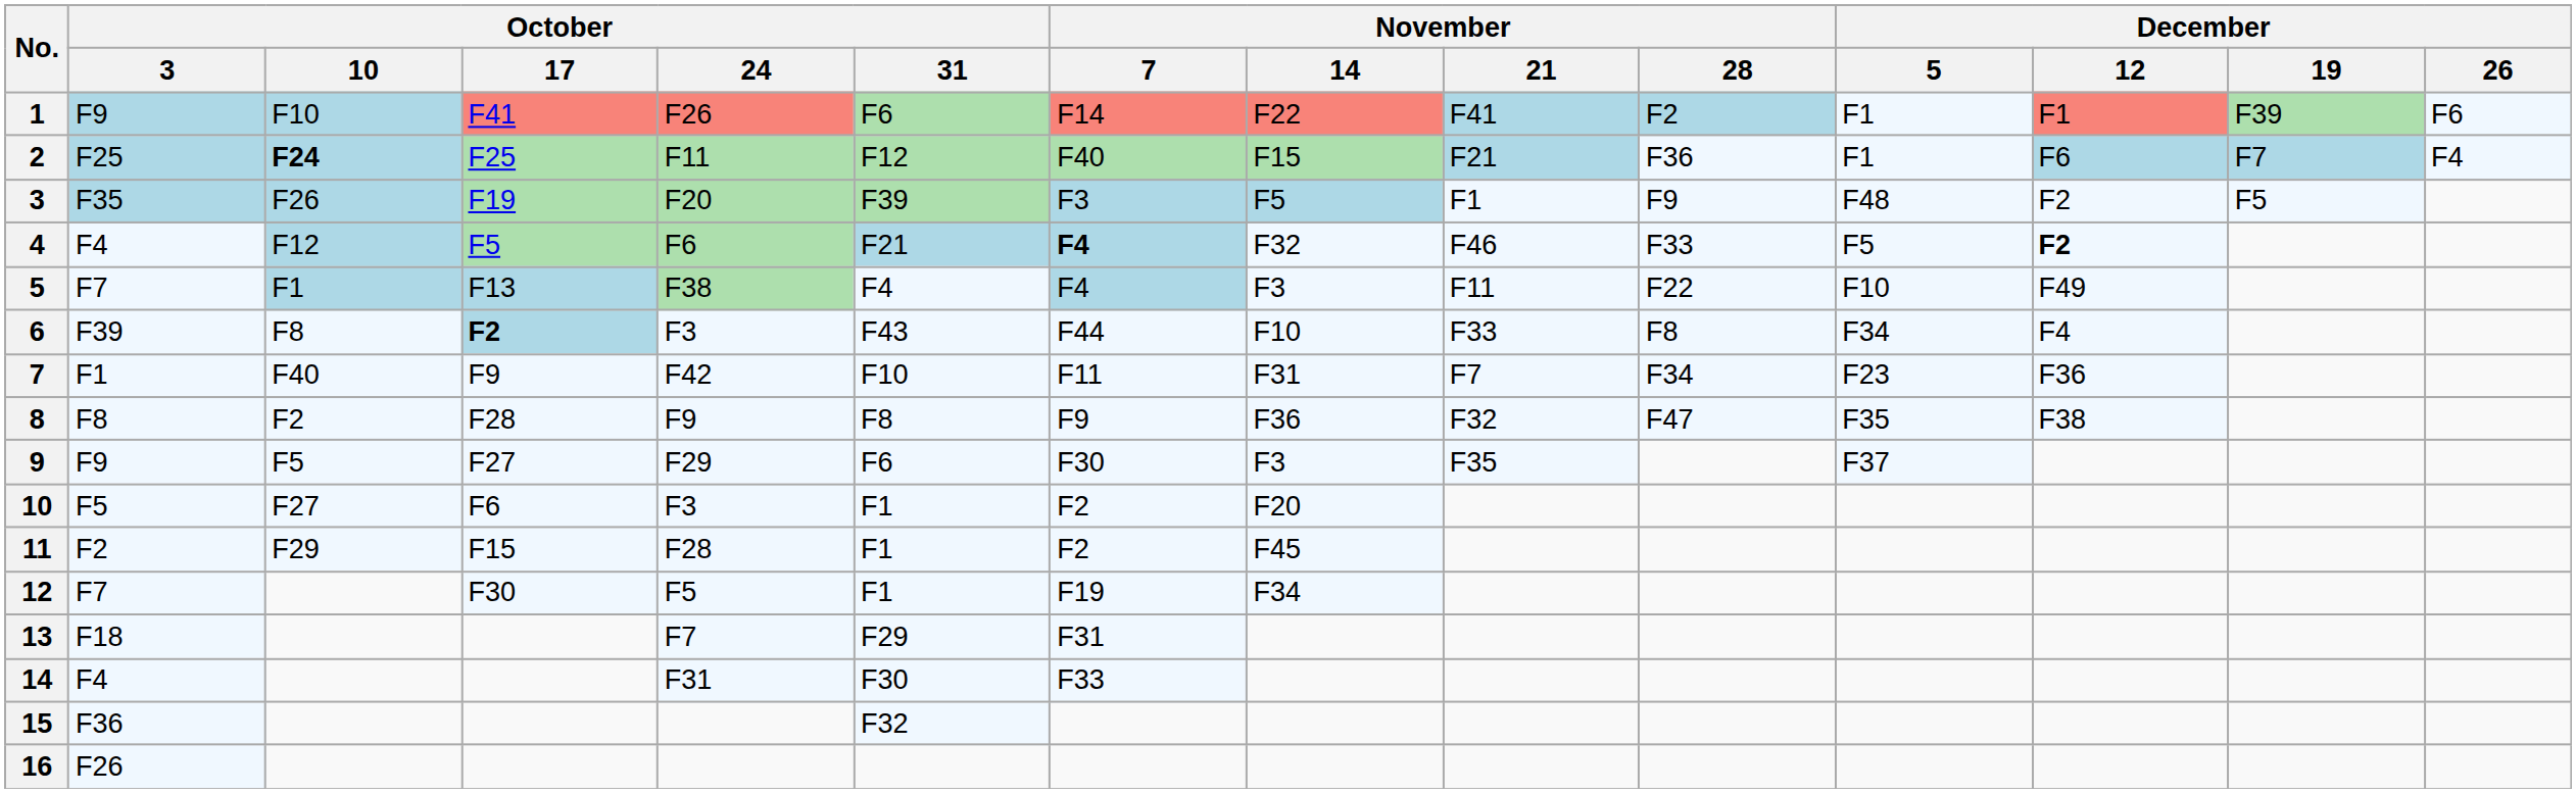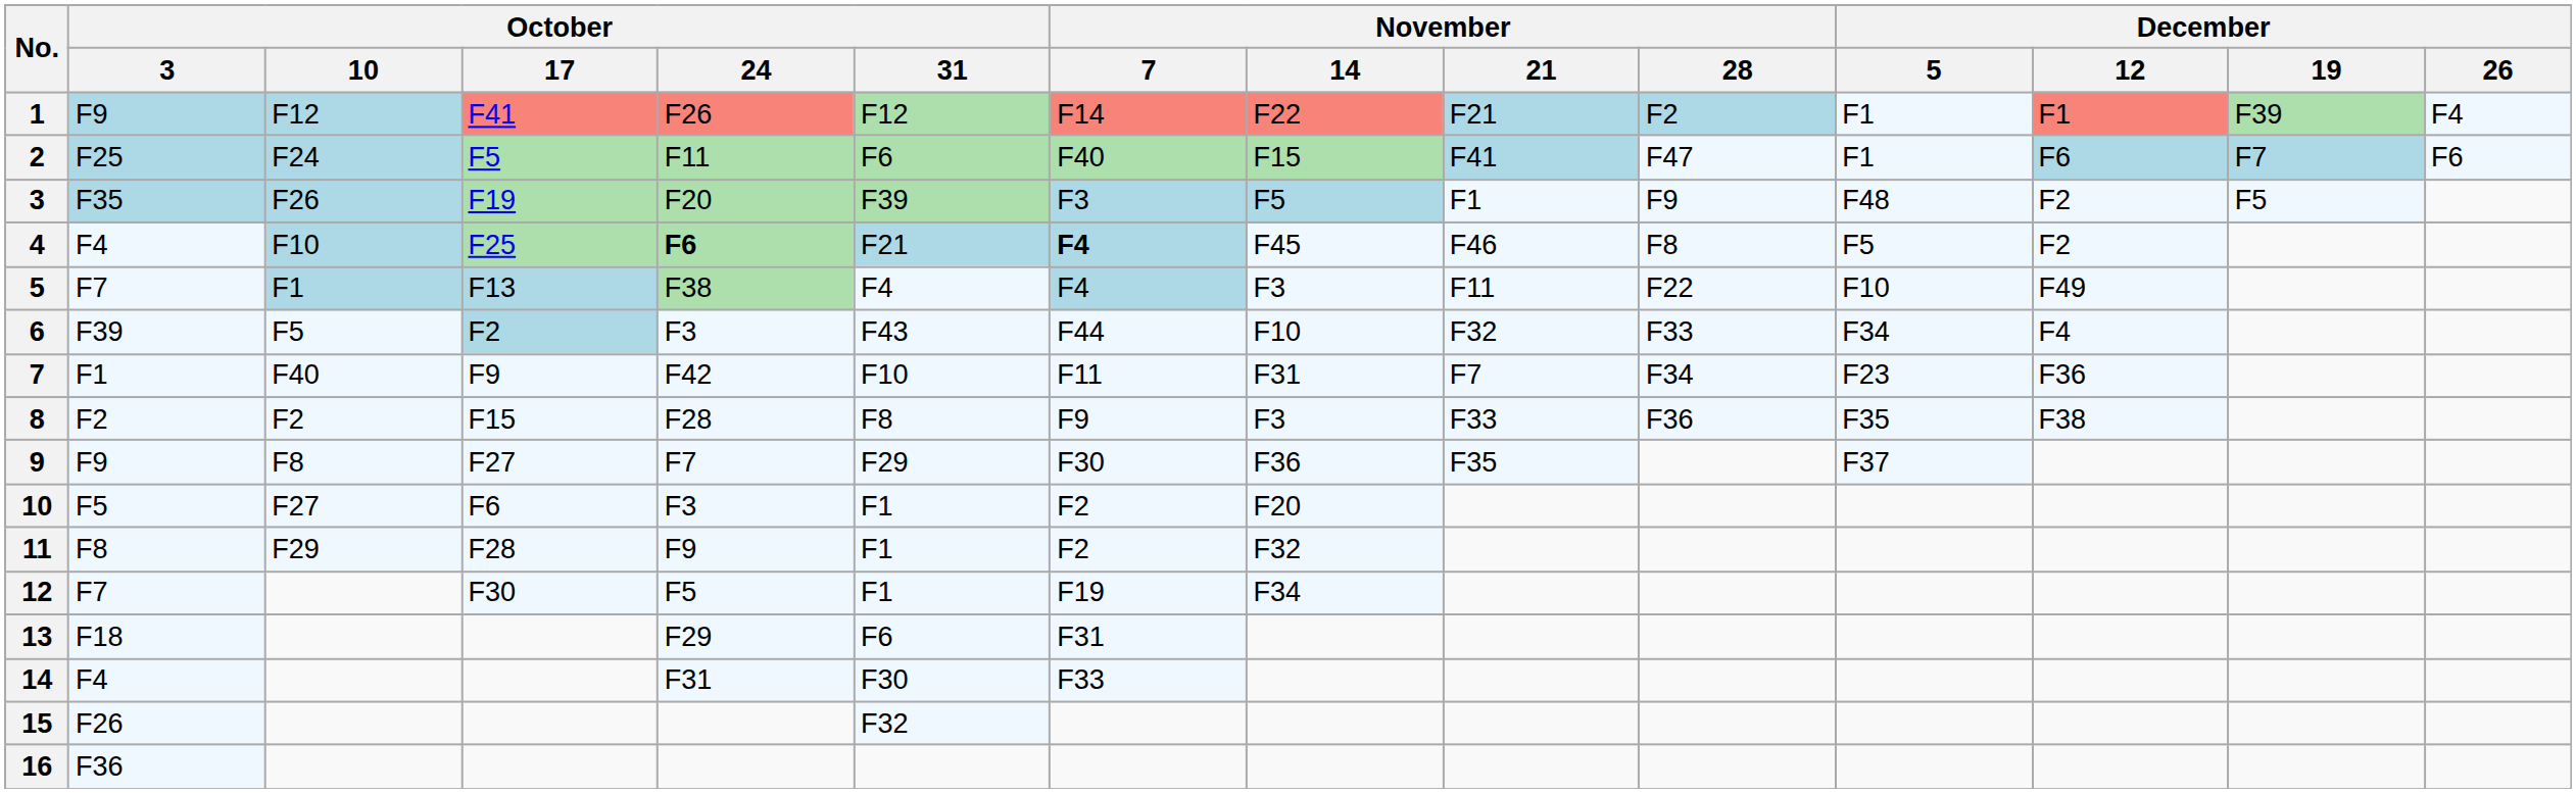1 | October / 10: F10 -> F12
1 | October / 31: F6 -> F12
1 | November / 21: F41 -> F21
1 | December / 26: F6 -> F4
2 | October / 10: bold -> normal
2 | October / 17: F25 -> F5
2 | October / 31: F12 -> F6
2 | November / 21: F21 -> F41
2 | November / 28: F36 -> F47
2 | December / 26: F4 -> F6
4 | October / 10: F12 -> F10
4 | October / 17: F5 -> F25
4 | October / 24: normal -> bold
4 | November / 14: F32 -> F45
4 | November / 28: F33 -> F8
4 | December / 12: bold -> normal
6 | October / 10: F8 -> F5
6 | October / 17: bold -> normal
6 | November / 21: F33 -> F32
6 | November / 28: F8 -> F33
8 | October / 3: F8 -> F2
8 | October / 17: F28 -> F15
8 | October / 24: F9 -> F28
8 | November / 14: F36 -> F3
8 | November / 21: F32 -> F33
8 | November / 28: F47 -> F36
9 | October / 10: F5 -> F8
9 | October / 24: F29 -> F7
9 | October / 31: F6 -> F29
9 | November / 14: F3 -> F36
11 | October / 3: F2 -> F8
11 | October / 17: F15 -> F28
11 | October / 24: F28 -> F9
11 | November / 14: F45 -> F32
13 | October / 24: F7 -> F29
13 | October / 31: F29 -> F6
15 | October / 3: F36 -> F26
16 | October / 3: F26 -> F36
